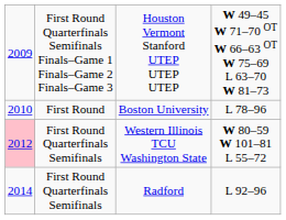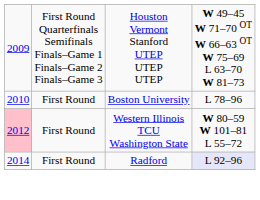Western Illinois TCU Washington State | column 2: First Round Quarterfinals Semifinals -> First Round
Radford | column 2: First Round Quarterfinals Semifinals -> First Round
Radford | column 4: no background -> lavender background
